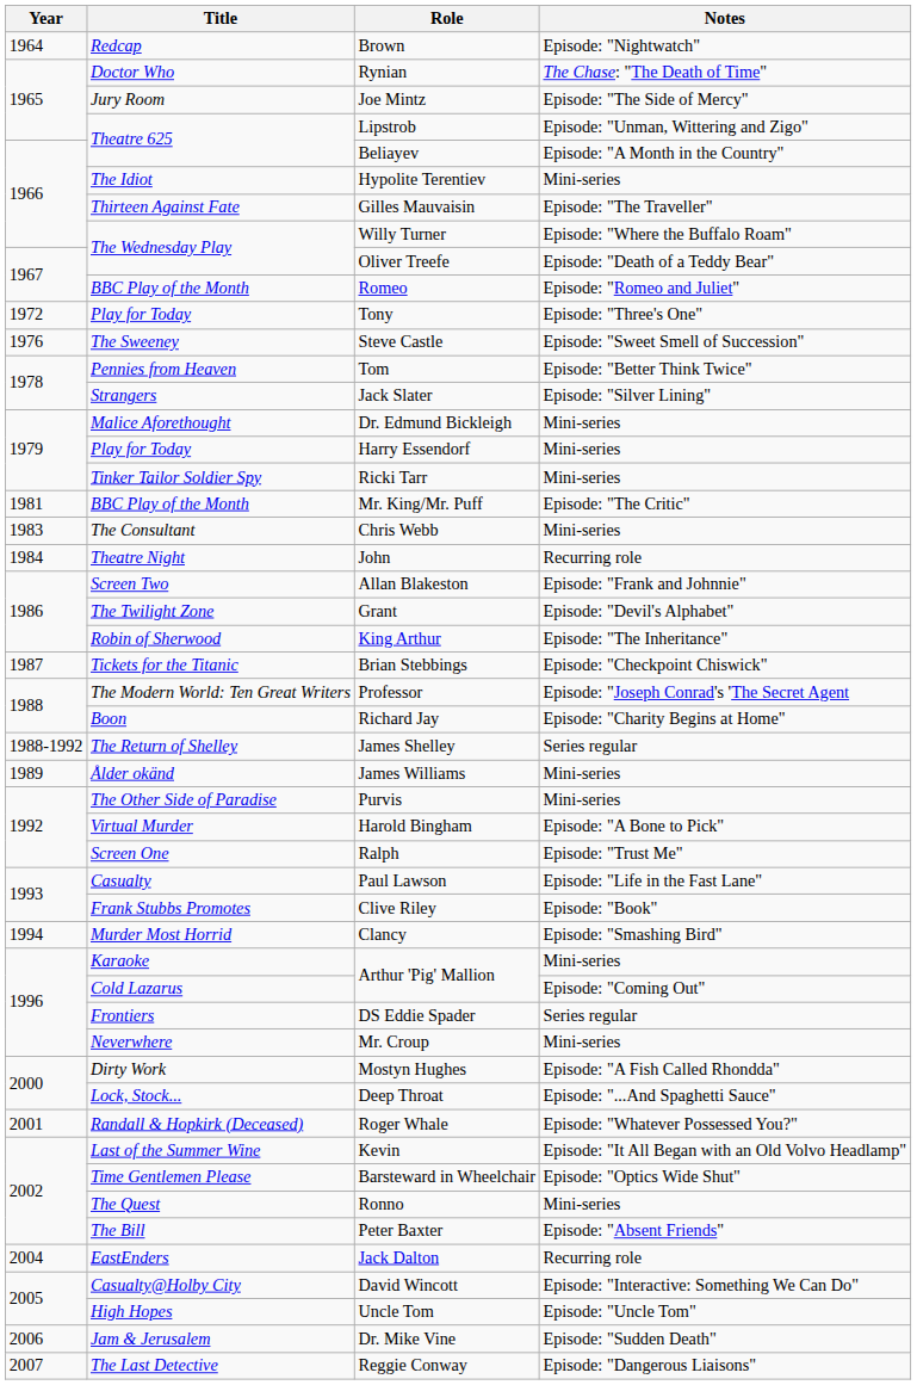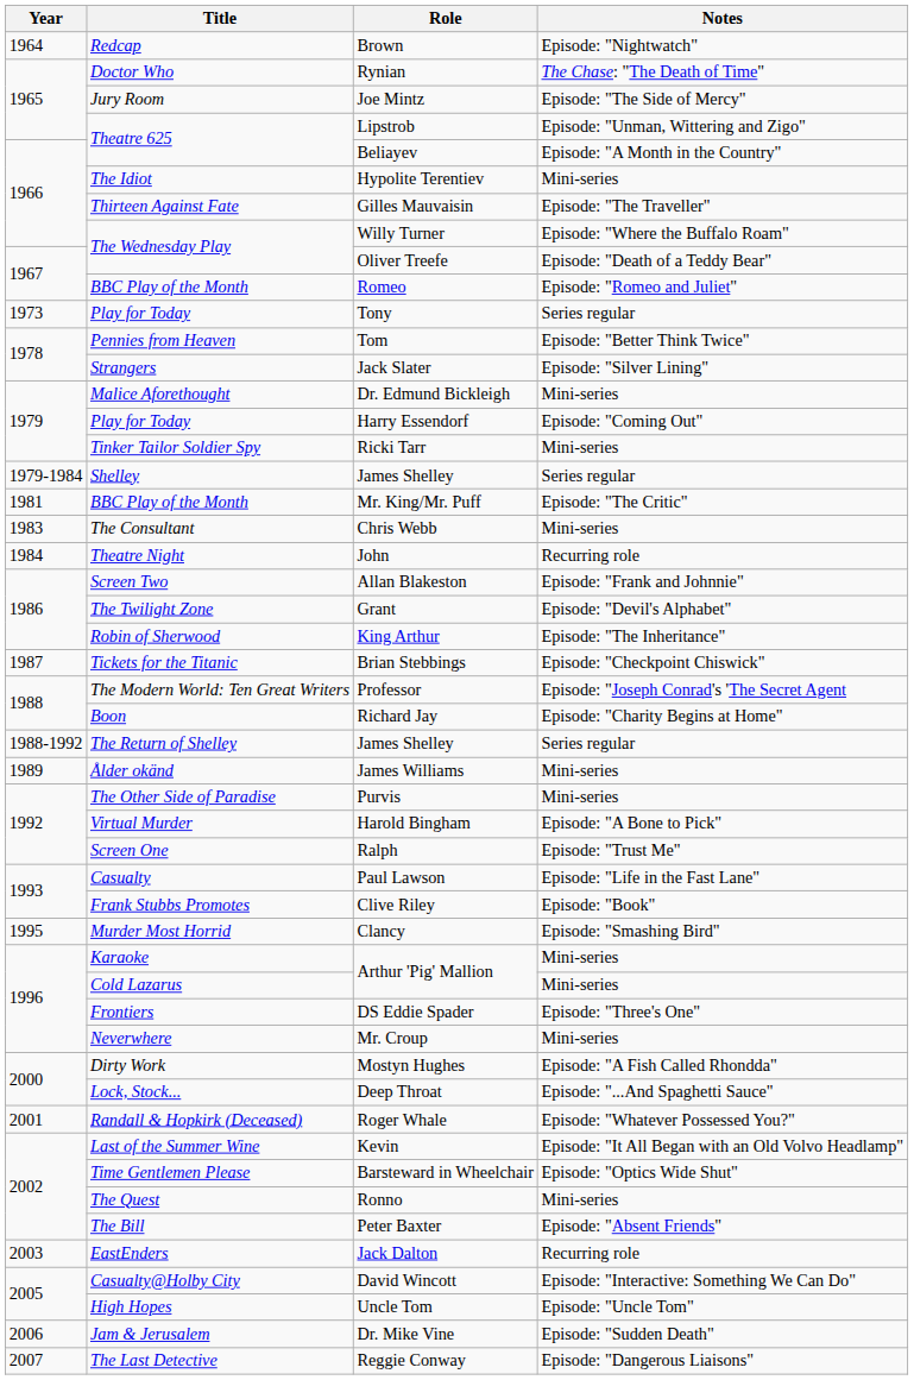Tony | Year: 1972 -> 1973
Tony | Notes: Episode: "Three's One" -> Series regular
- row: 1976 | The Sweeney | Steve Castle | Episode: "Sweet Smell of Succession"
Harry Essendorf | Notes: Mini-series -> Episode: "Coming Out"
+ row: 1979-1984 | Shelley | James Shelley | Series regular
Clancy | Year: 1994 -> 1995
Cold Lazarus / Arthur 'Pig' Mallion | Notes: Episode: "Coming Out" -> Mini-series
DS Eddie Spader | Notes: Series regular -> Episode: "Three's One"
Jack Dalton | Year: 2004 -> 2003
